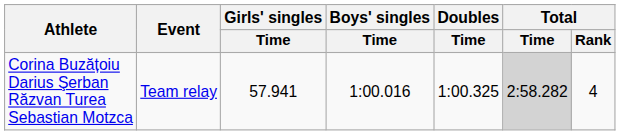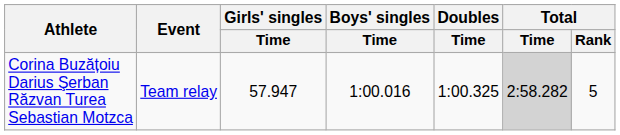Corina Buzățoiu Darius Şerban Răzvan Turea Sebastian Motzca | Girls' singles / Time: 57.941 -> 57.947
Corina Buzățoiu Darius Şerban Răzvan Turea Sebastian Motzca | Total / Rank: 4 -> 5
